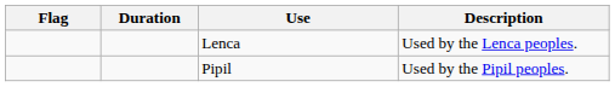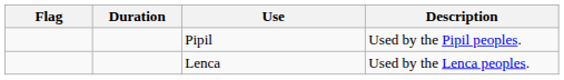rows swapped: Lenca <-> Pipil
